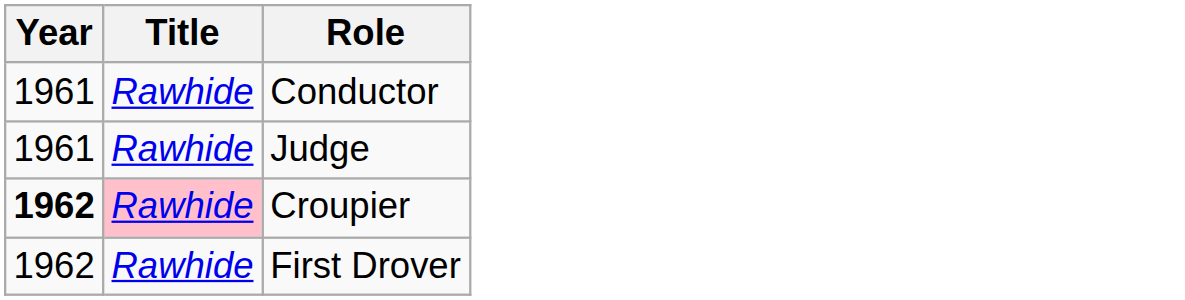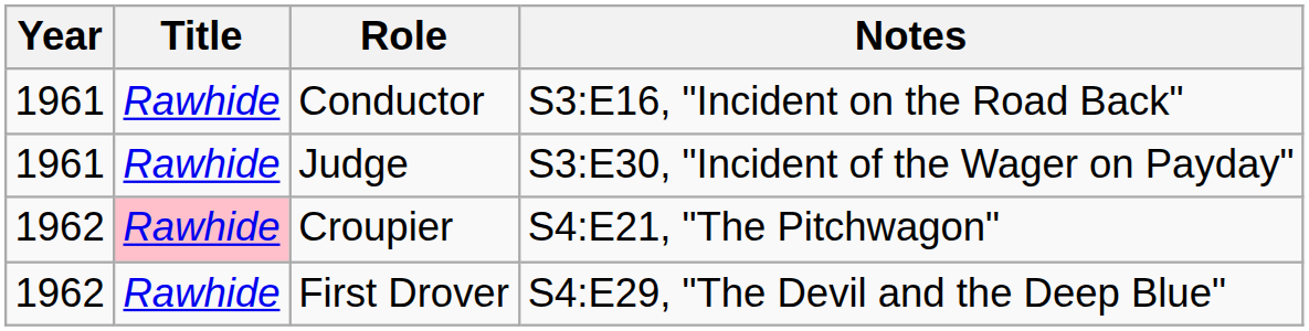+ column: Notes | S3:E16, "Incident on the Road Back" | S3:E30, "Incident of the Wager on Payday" | S4:E21, "The Pitchwagon" | S4:E29, "The Devil and the Deep Blue"
Croupier | Year: bold -> normal
